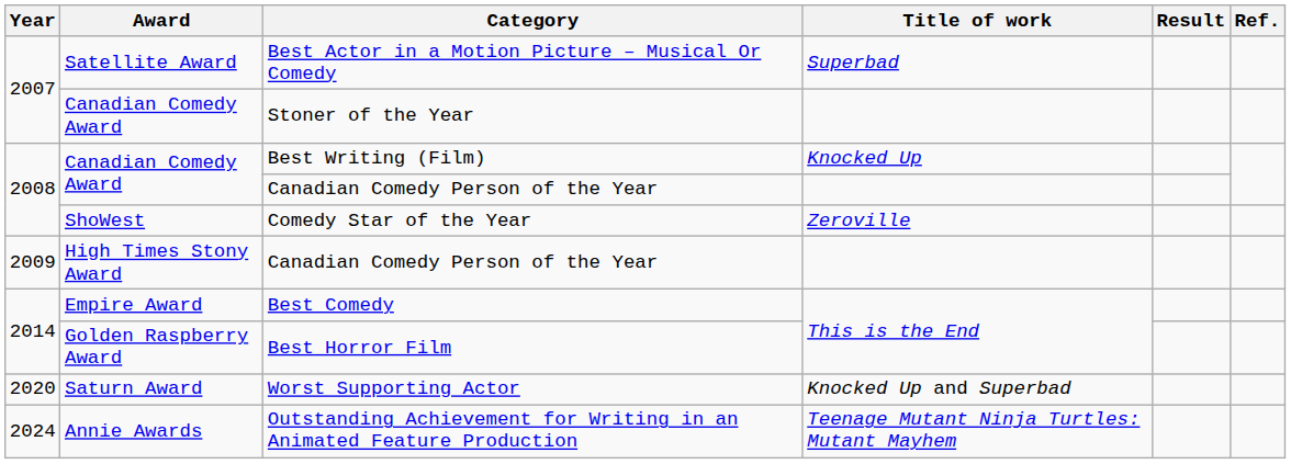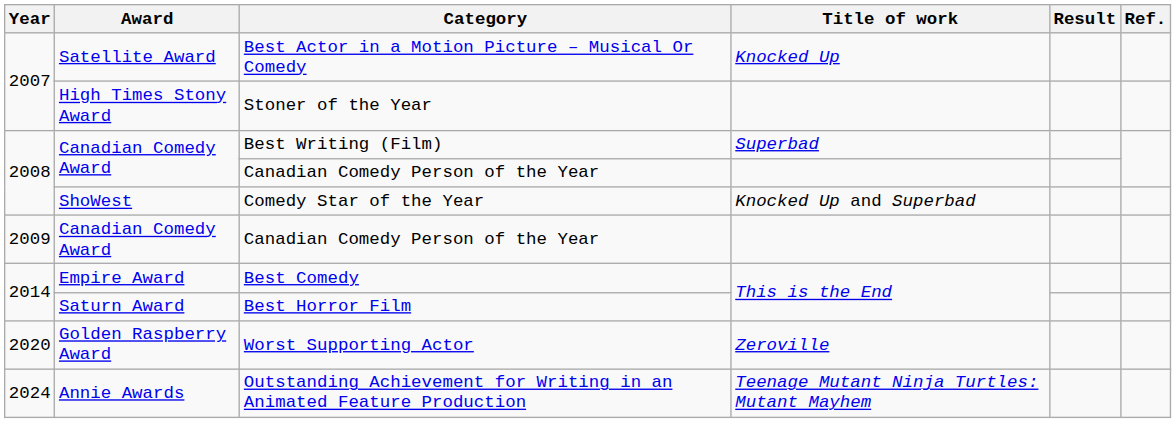Best Actor in a Motion Picture – Musical Or Comedy | Title of work: Superbad -> Knocked Up
Stoner of the Year | Award: Canadian Comedy Award -> High Times Stony Award
Best Writing (Film) | Title of work: Knocked Up -> Superbad
Comedy Star of the Year | Title of work: Zeroville -> Knocked Up and Superbad
2009 / Canadian Comedy Person of the Year | Award: High Times Stony Award -> Canadian Comedy Award
Best Horror Film | Award: Golden Raspberry Award -> Saturn Award
Worst Supporting Actor | Award: Saturn Award -> Golden Raspberry Award
Worst Supporting Actor | Title of work: Knocked Up and Superbad -> Zeroville
